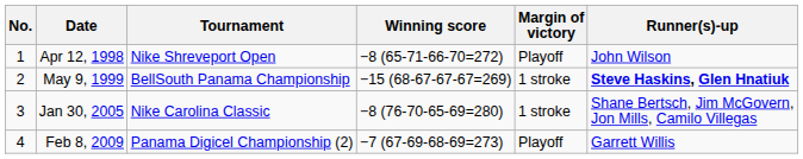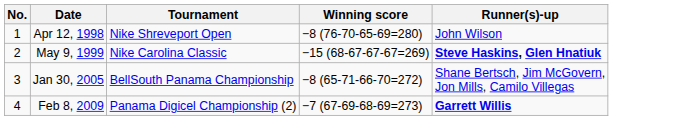- column: Margin of victory | Playoff | 1 stroke | 1 stroke | Playoff
Apr 12, 1998 | Winning score: −8 (65-71-66-70=272) -> −8 (76-70-65-69=280)
May 9, 1999 | Tournament: BellSouth Panama Championship -> Nike Carolina Classic
Jan 30, 2005 | Tournament: Nike Carolina Classic -> BellSouth Panama Championship
Jan 30, 2005 | Winning score: −8 (76-70-65-69=280) -> −8 (65-71-66-70=272)
Feb 8, 2009 | Runner(s)-up: normal -> bold
